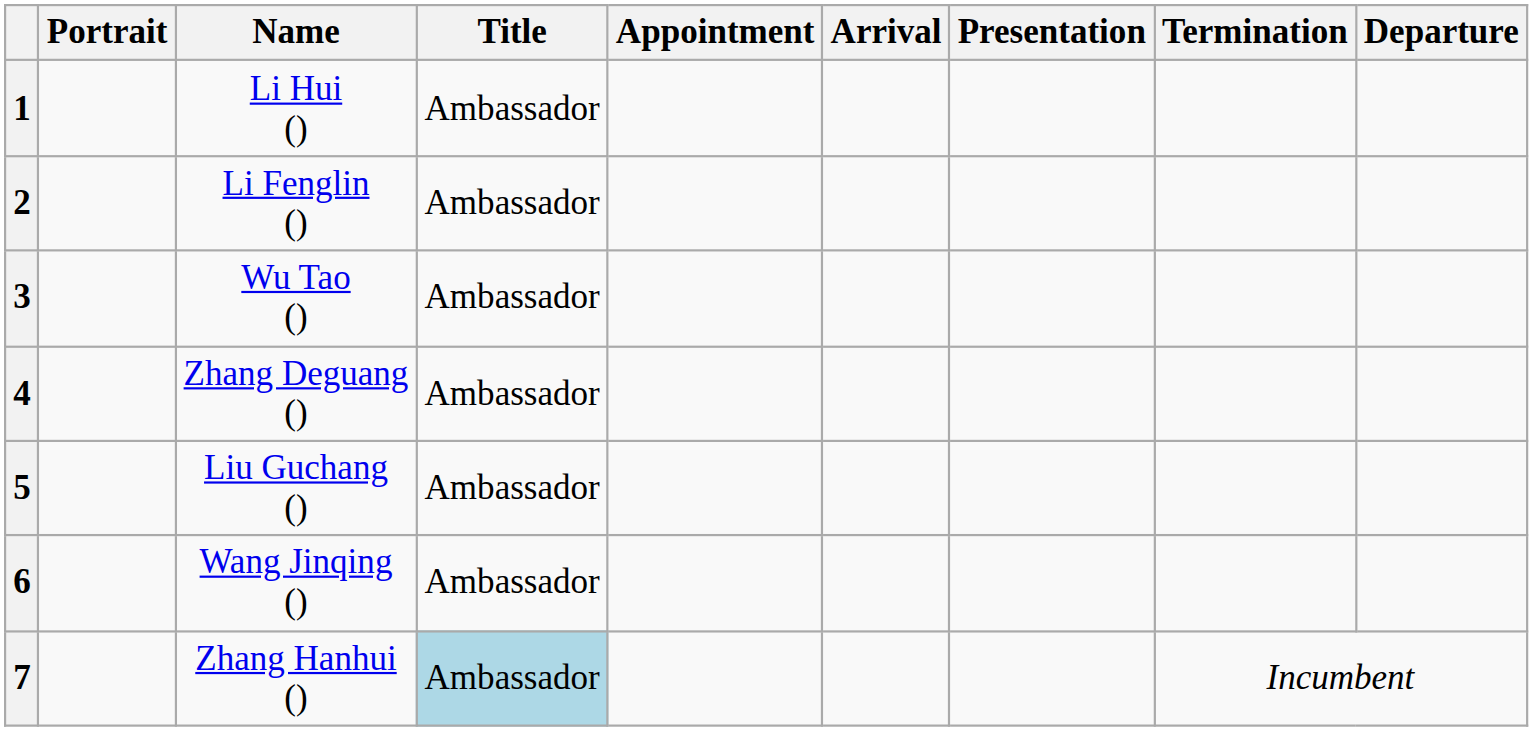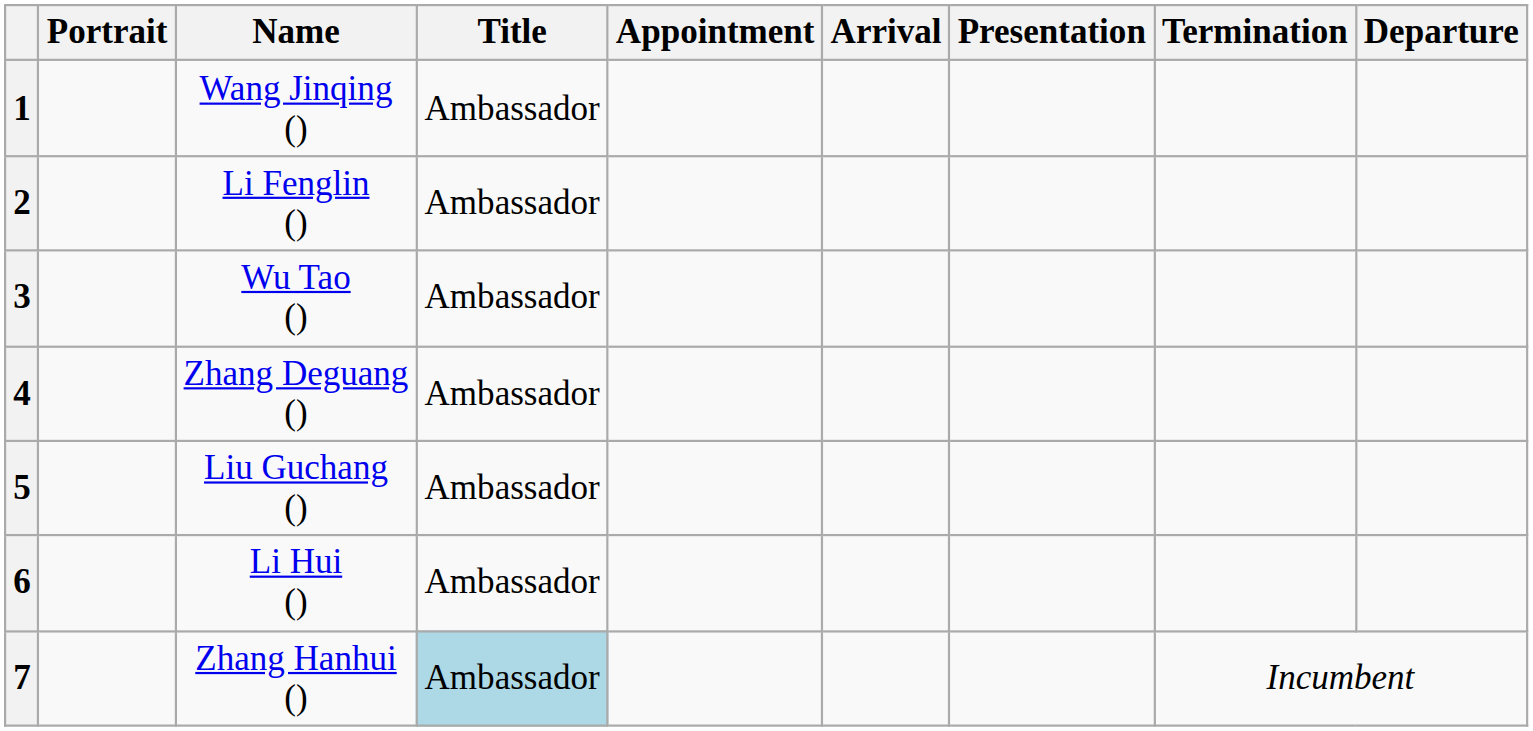1 | Name: Li Hui () -> Wang Jinqing ()
6 | Name: Wang Jinqing () -> Li Hui ()
